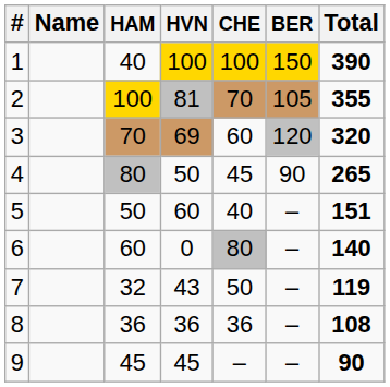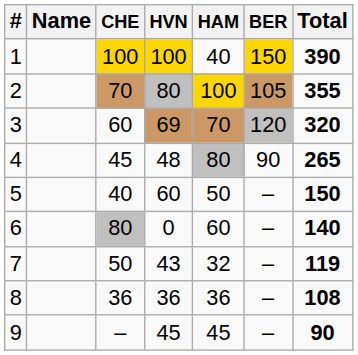columns swapped: CHE <-> HAM
2 | HVN: 81 -> 80
4 | HVN: 50 -> 48
5 | Total: 151 -> 150
